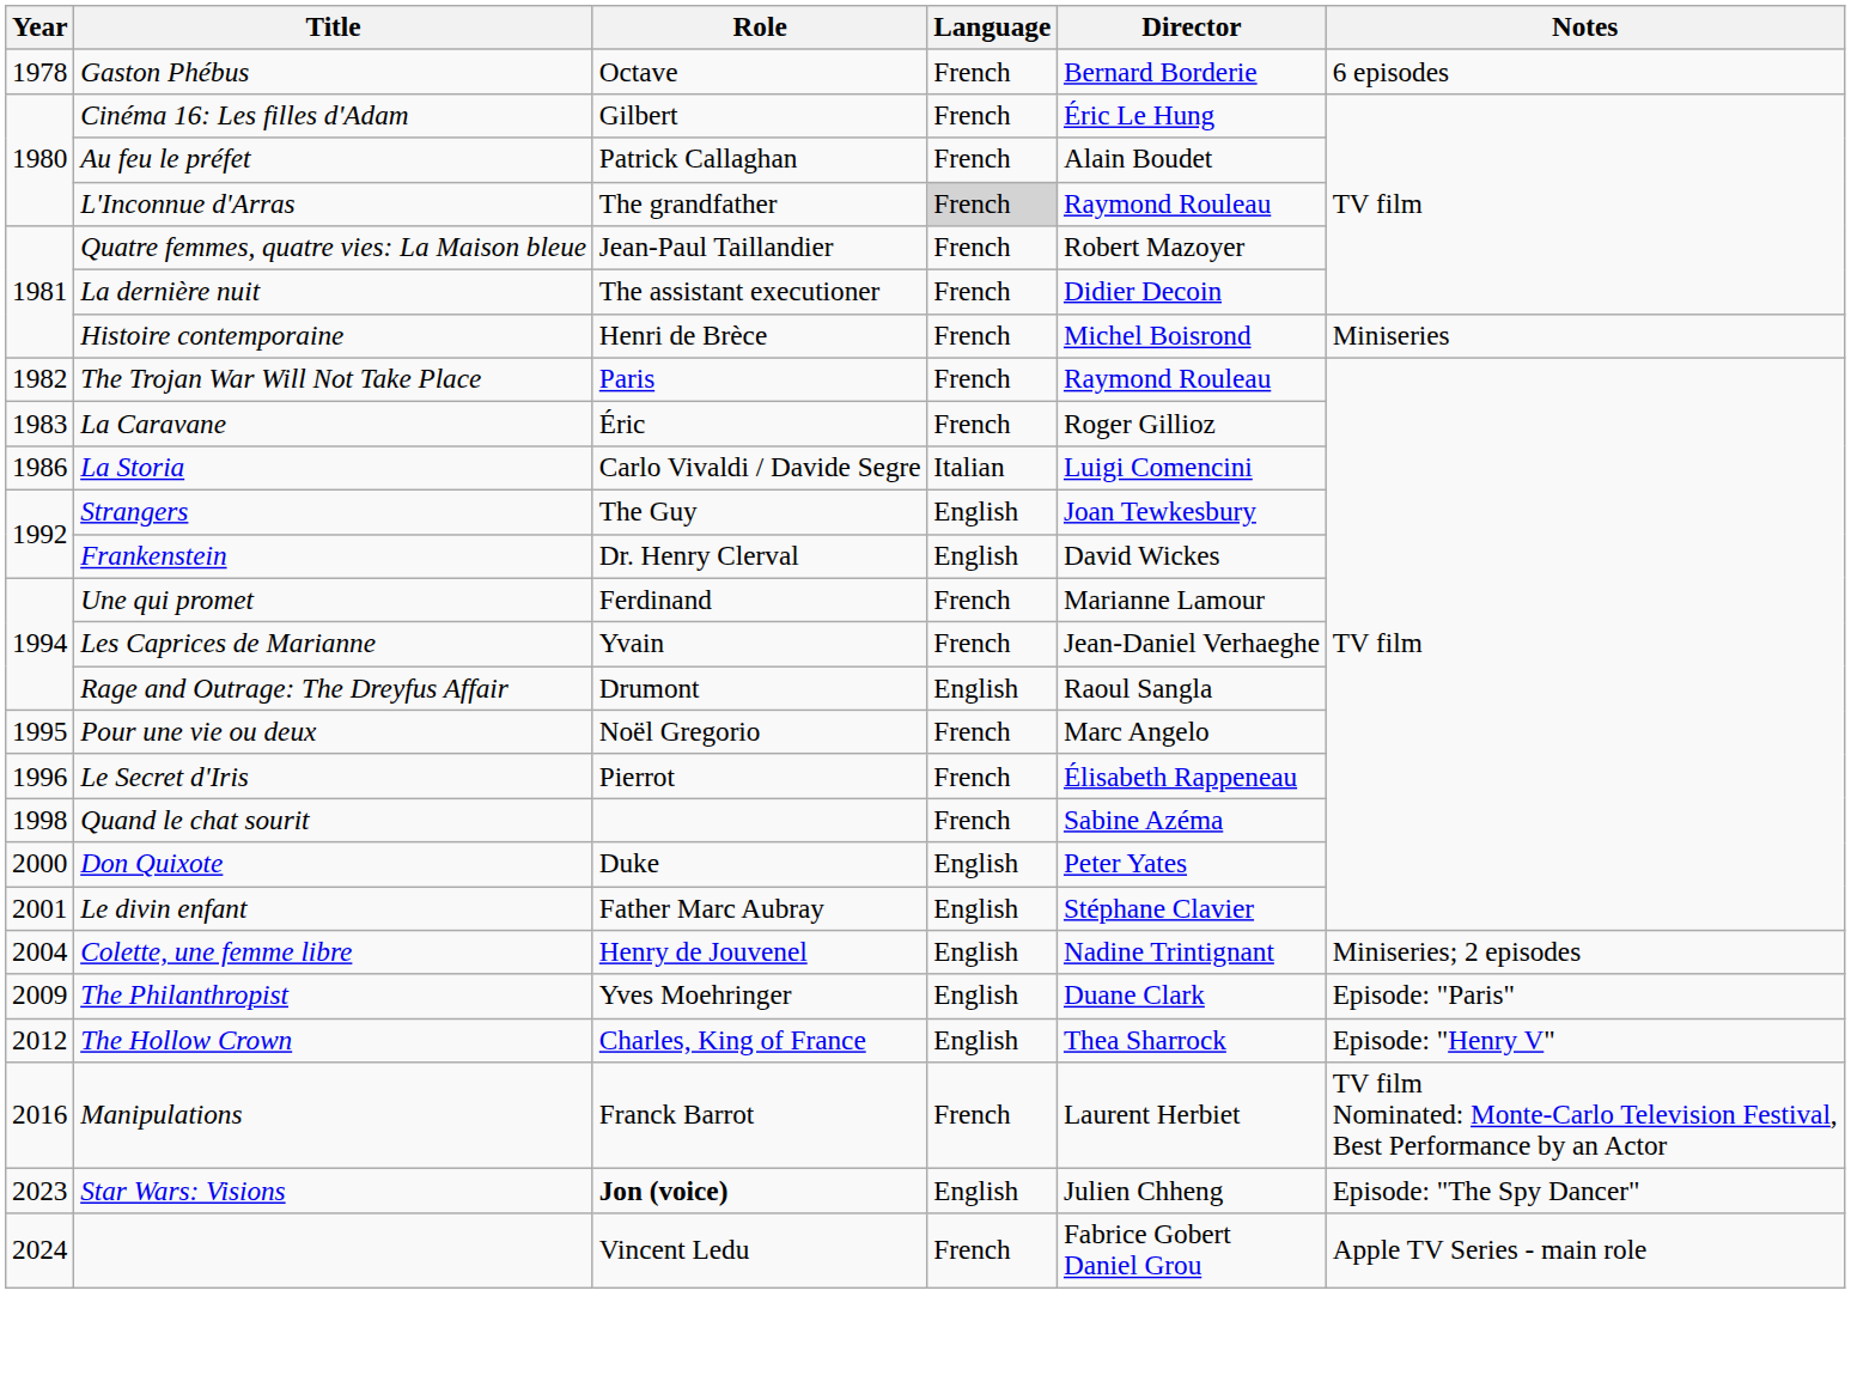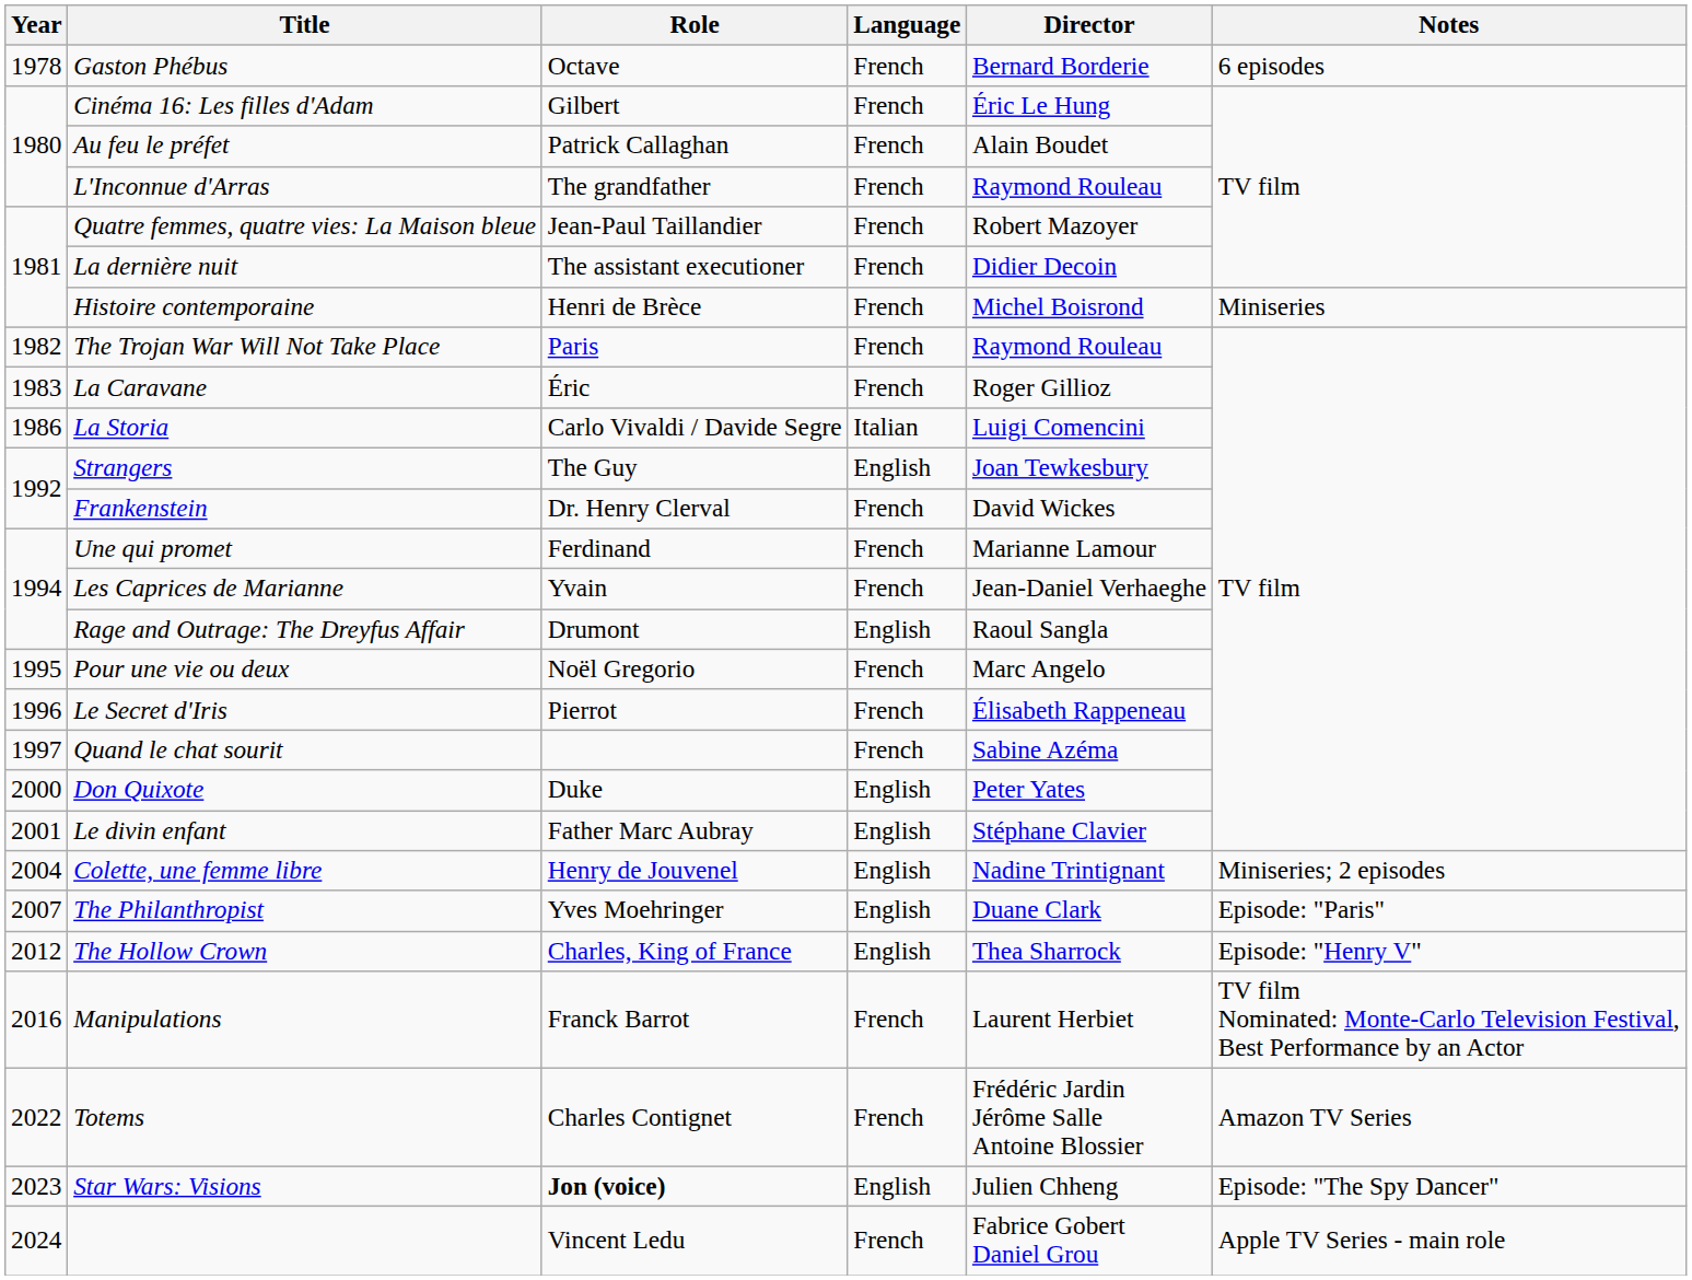L'Inconnue d'Arras | Language: lightgrey background -> no background
Frankenstein | Language: English -> French
Quand le chat sourit | Year: 1998 -> 1997
The Philanthropist | Year: 2009 -> 2007
+ row: 2022 | Totems | Charles Contignet | French | Frédéric Jardin Jérôme Salle Antoine Blossier | Amazon TV Series
